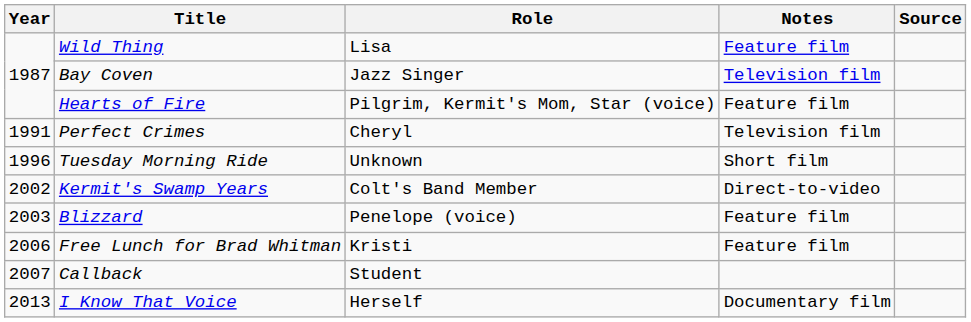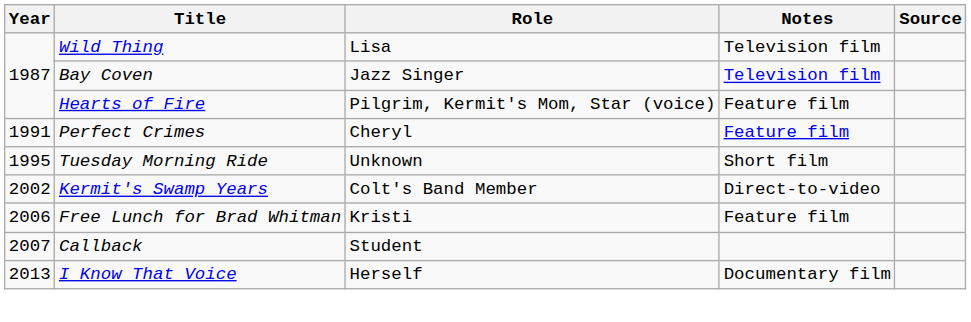Wild Thing | Notes: Feature film -> Television film
Perfect Crimes | Notes: Television film -> Feature film
Tuesday Morning Ride | Year: 1996 -> 1995
- row: 2003 | Blizzard | Penelope (voice) | Feature film
